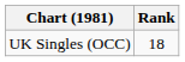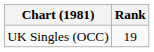UK Singles (OCC) | Rank: 18 -> 19
